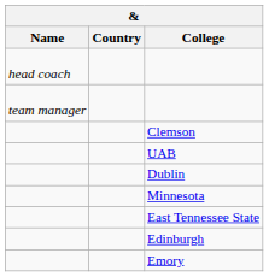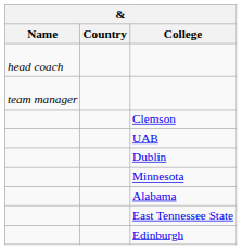+ row: Alabama
- row: Emory
